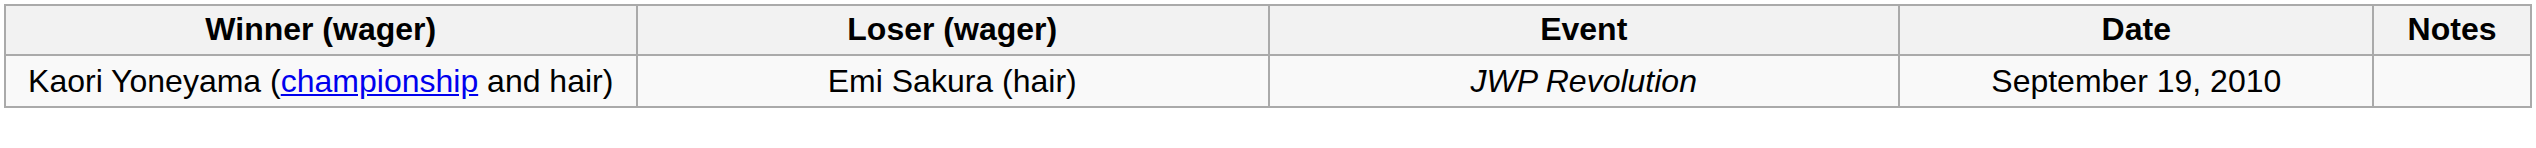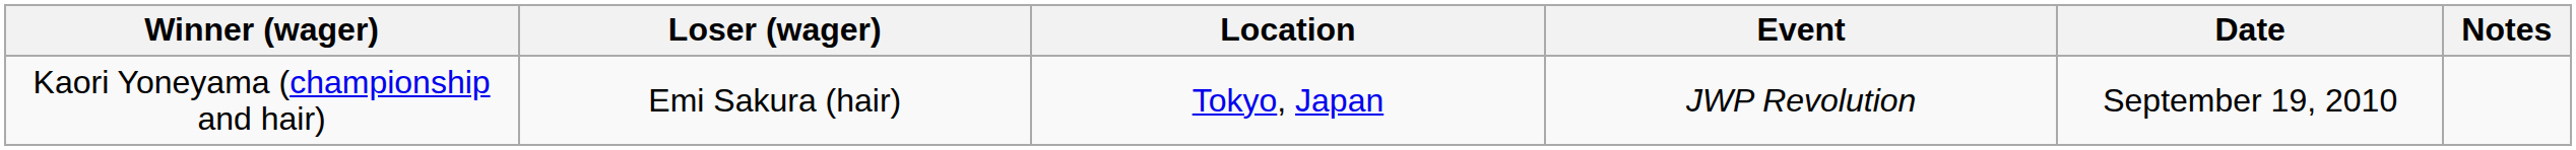+ column: Location | Tokyo, Japan
